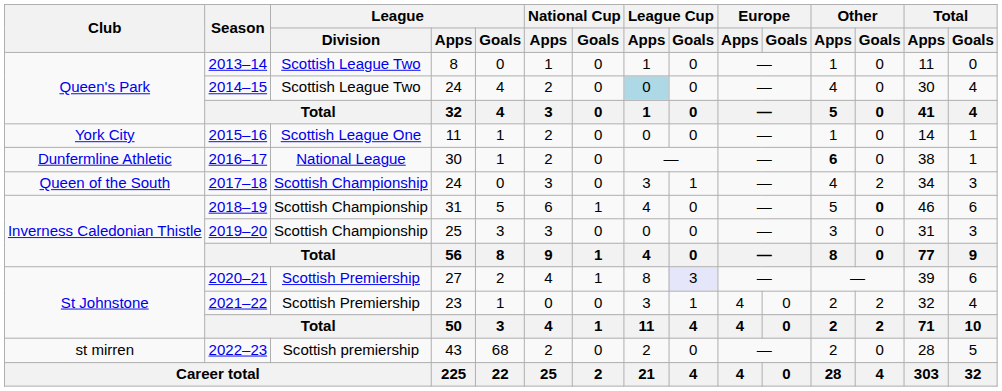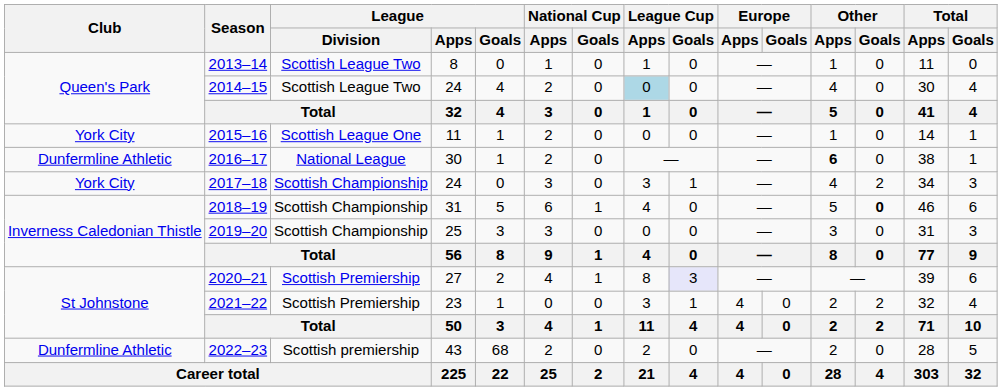2017–18 | Club: Queen of the South -> York City
2022–23 | Club: st mirren -> Dunfermline Athletic
